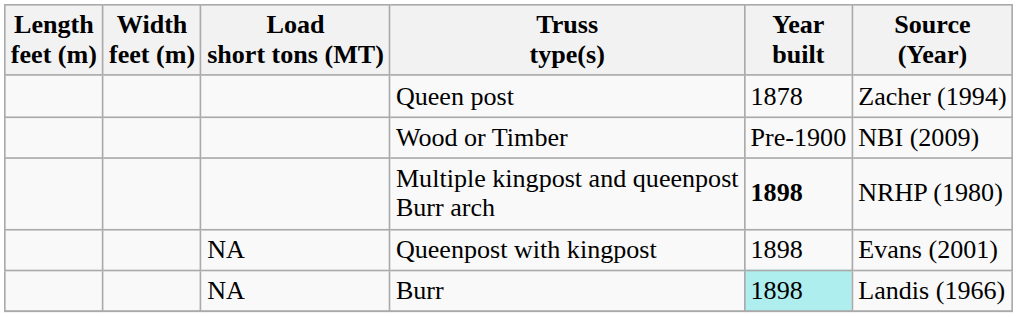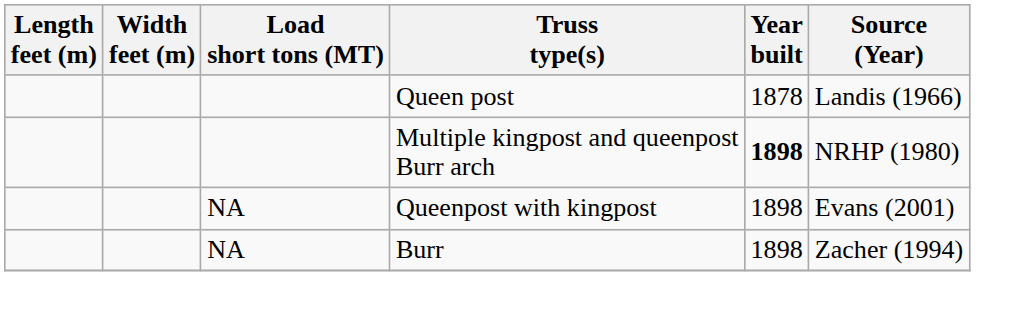Queen post | Source (Year): Zacher (1994) -> Landis (1966)
- row: Wood or Timber | Pre-1900 | NBI (2009)
Burr | Year built: paleturquoise background -> no background
Burr | Source (Year): Landis (1966) -> Zacher (1994)
